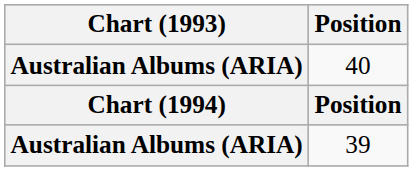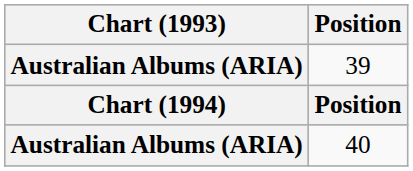rows swapped: 40 <-> 39
